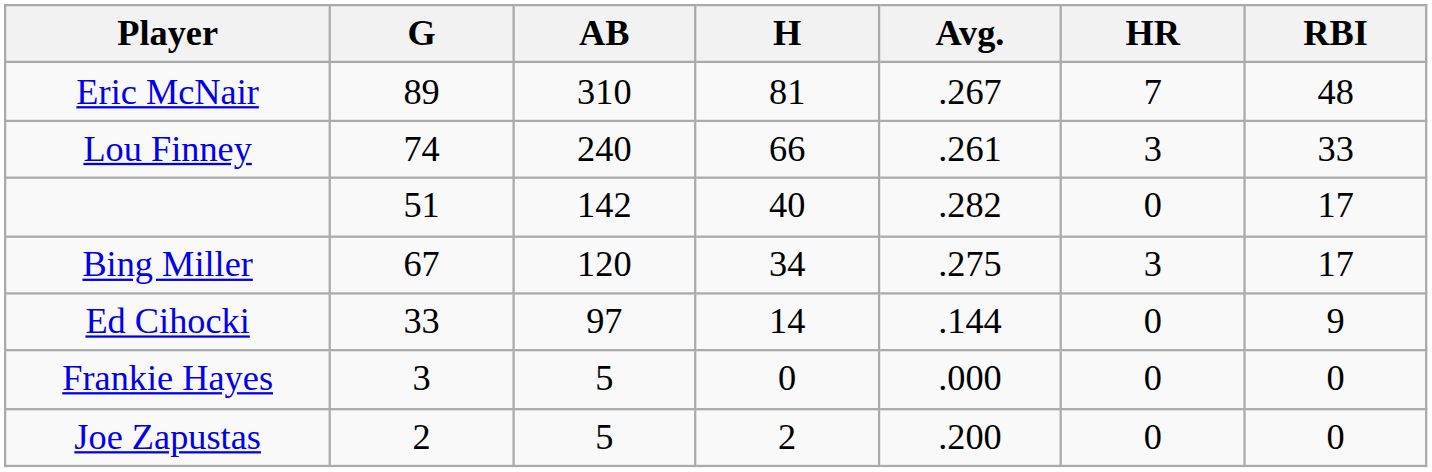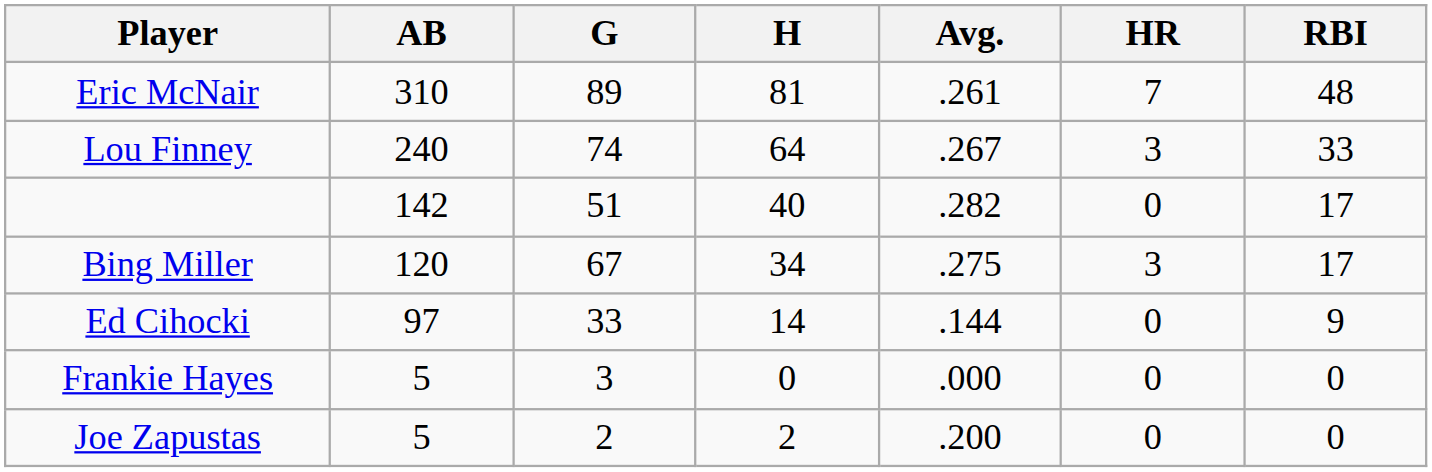columns swapped: G <-> AB
Eric McNair | Avg.: .267 -> .261
Lou Finney | H: 66 -> 64
Lou Finney | Avg.: .261 -> .267
